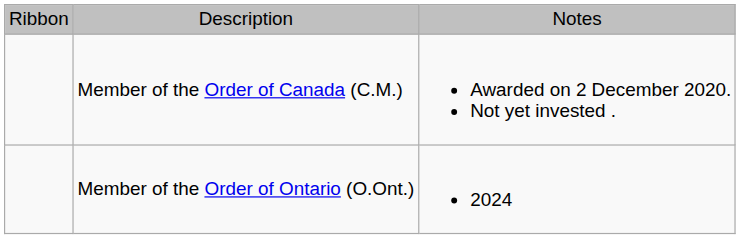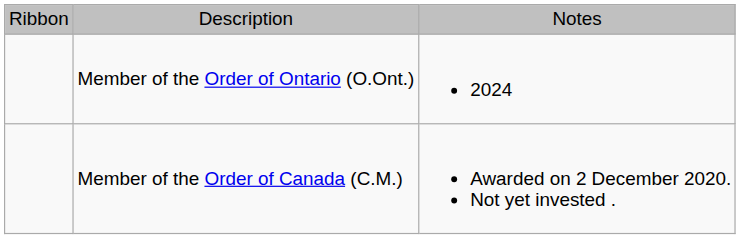rows swapped: Member of the Order of Canada (C.M.) <-> Member of the Order of Ontario (O.Ont.)
